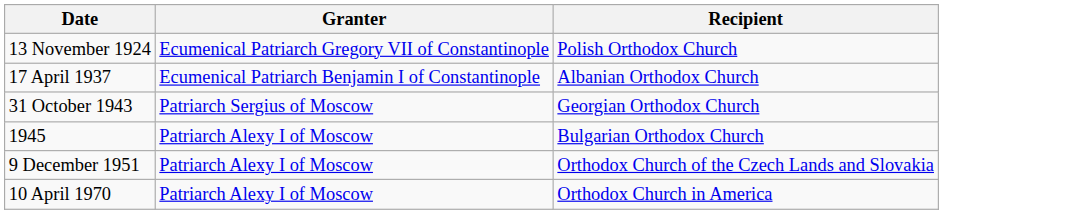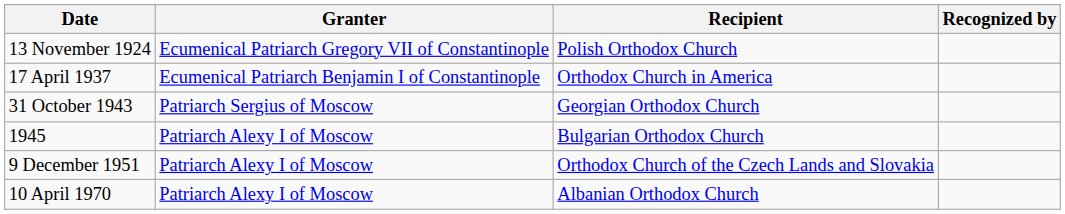+ column: Recognized by
17 April 1937 | Recipient: Albanian Orthodox Church -> Orthodox Church in America
10 April 1970 | Recipient: Orthodox Church in America -> Albanian Orthodox Church
